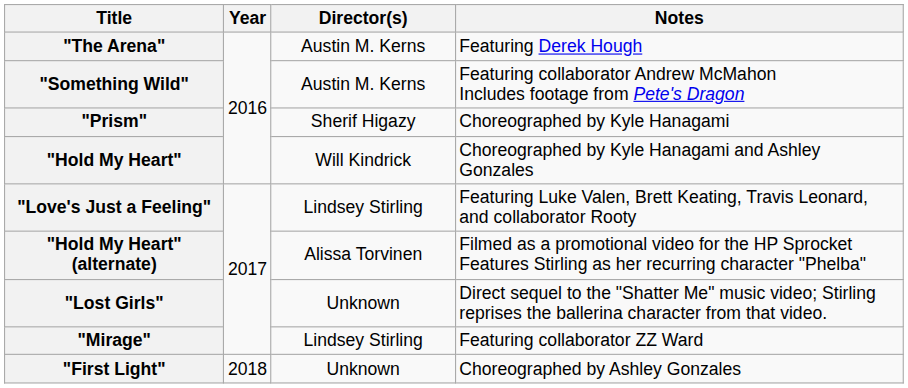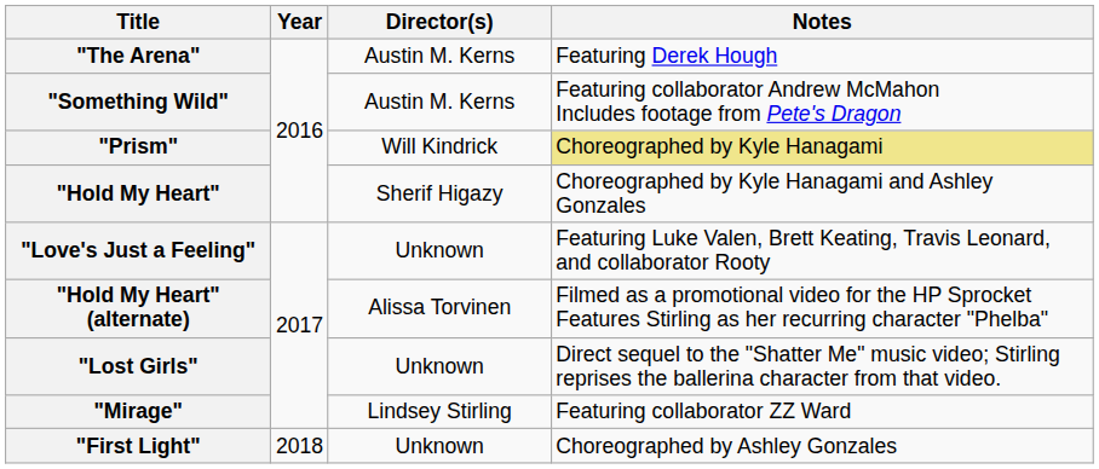"Prism" | Director(s): Sherif Higazy -> Will Kindrick
"Prism" | Notes: no background -> khaki background
"Hold My Heart" | Director(s): Will Kindrick -> Sherif Higazy
"Love's Just a Feeling" | Director(s): Lindsey Stirling -> Unknown
